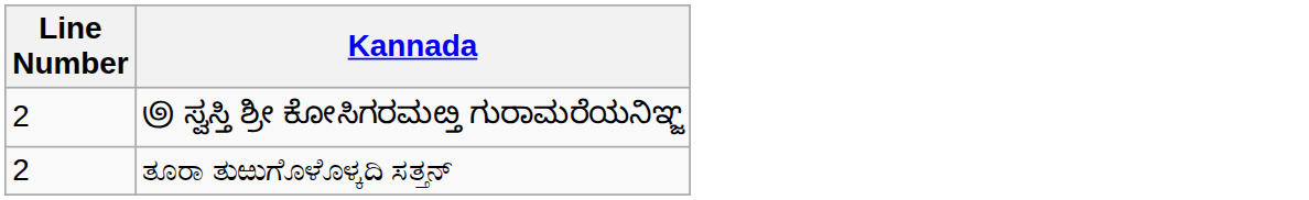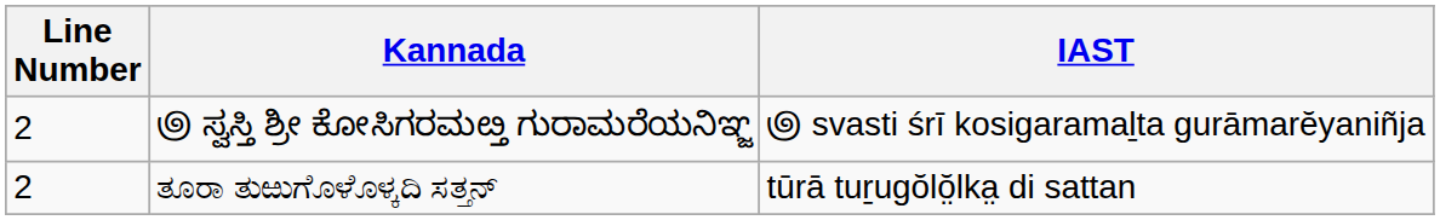+ column: IAST | ಄ svasti śrī kosigaramaḻta gurāmarĕyaniñja | tūrā tuṟugŏlŏ̤lka̤ di sattan
